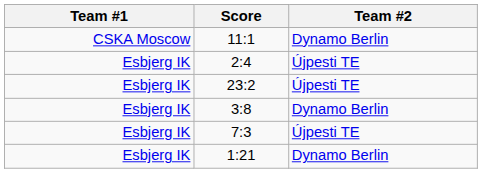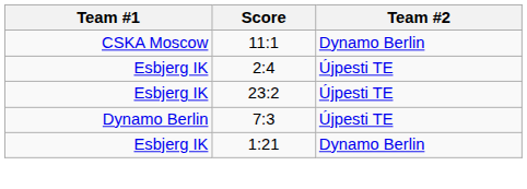- row: Esbjerg IK | 3:8 | Dynamo Berlin
7:3 | Team #1: Esbjerg IK -> Dynamo Berlin
